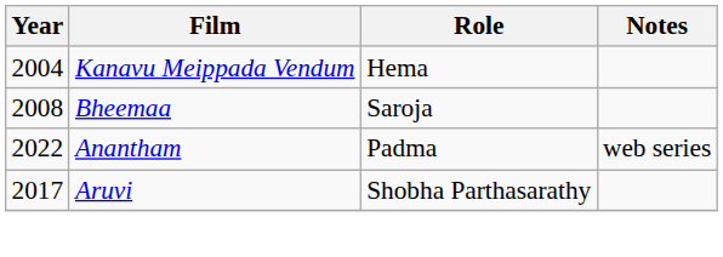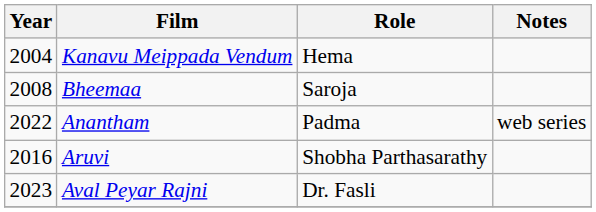Aruvi | Year: 2017 -> 2016
+ row: 2023 | Aval Peyar Rajni | Dr. Fasli
